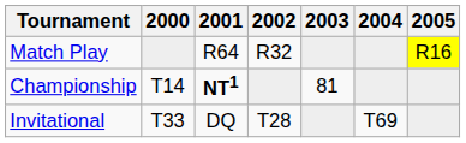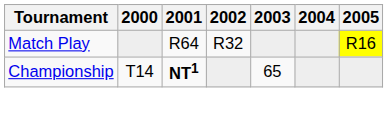Championship | 2003: 81 -> 65
- row: Invitational | T33 | DQ | T28 | T69
